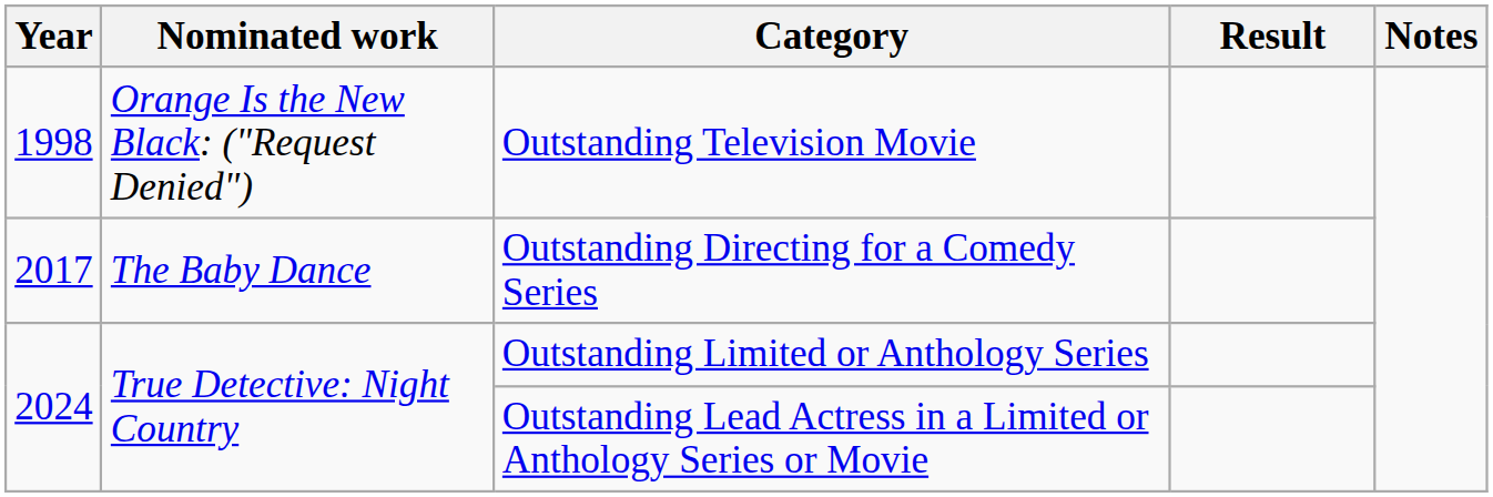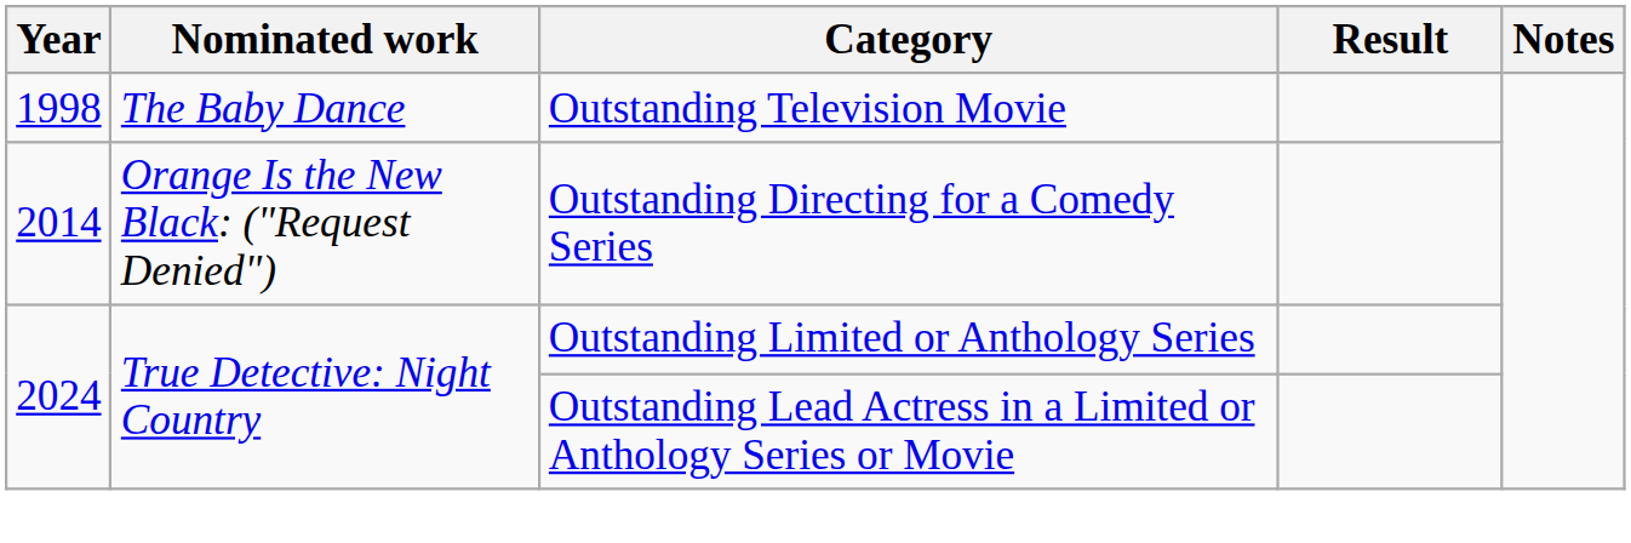Outstanding Television Movie | Nominated work: Orange Is the New Black: ("Request Denied") -> The Baby Dance
Outstanding Directing for a Comedy Series | Year: 2017 -> 2014
Outstanding Directing for a Comedy Series | Nominated work: The Baby Dance -> Orange Is the New Black: ("Request Denied")
